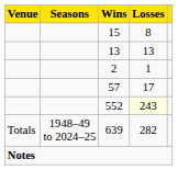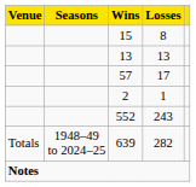rows swapped: 2 <-> 57
552 | Losses: lightyellow background -> no background
